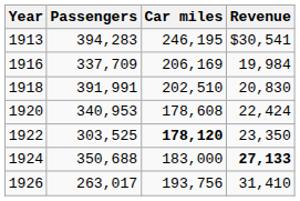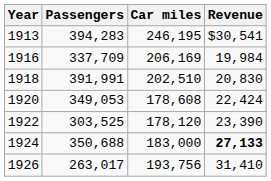1920 | Passengers: 340,953 -> 349,053
1922 | Car miles: bold -> normal
1922 | Revenue: 23,350 -> 23,390
